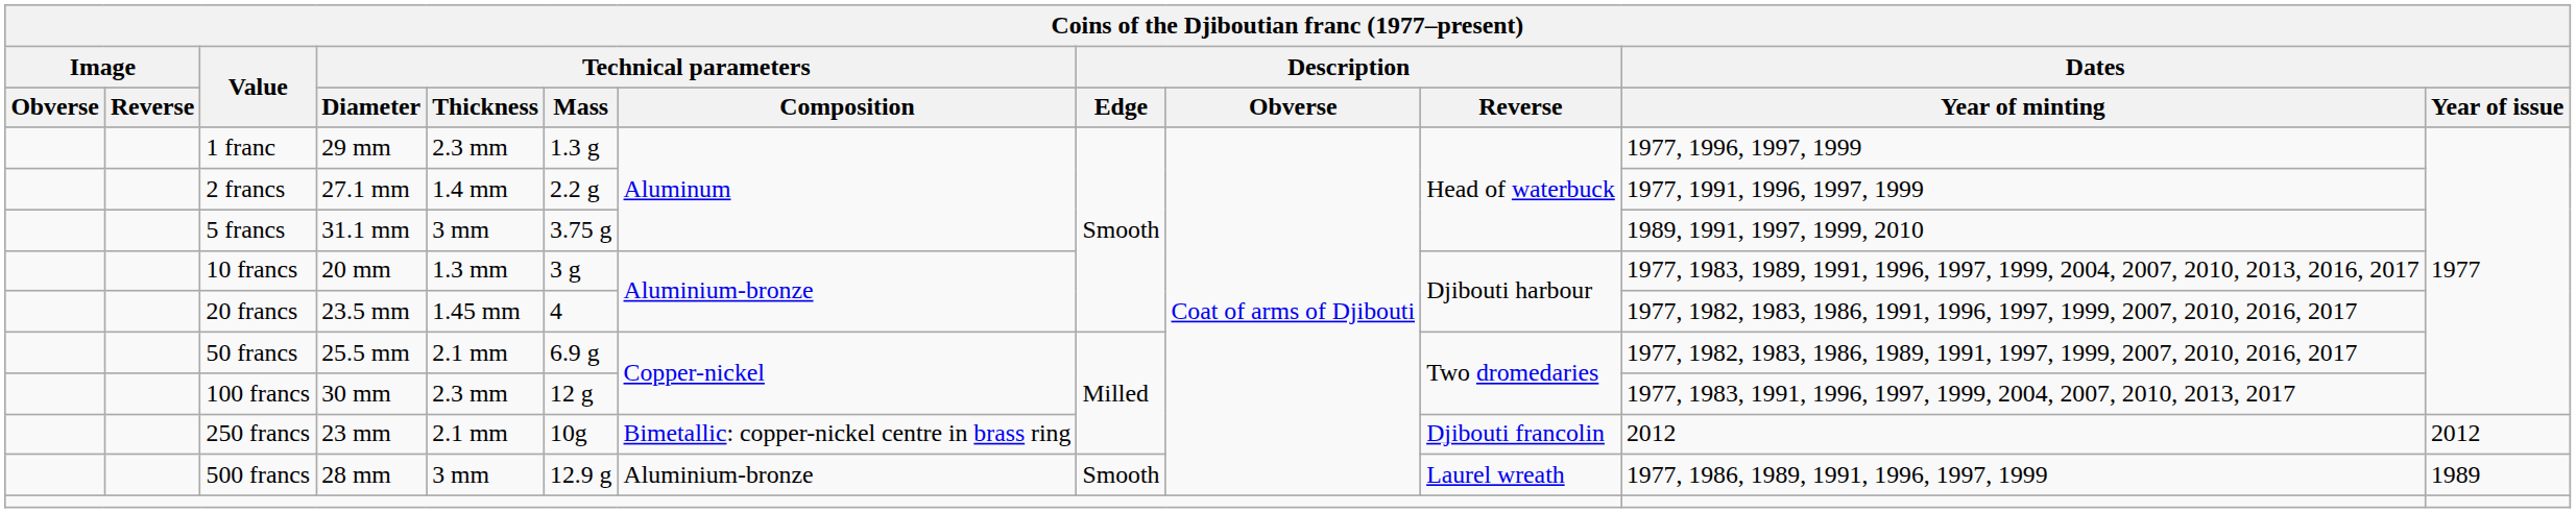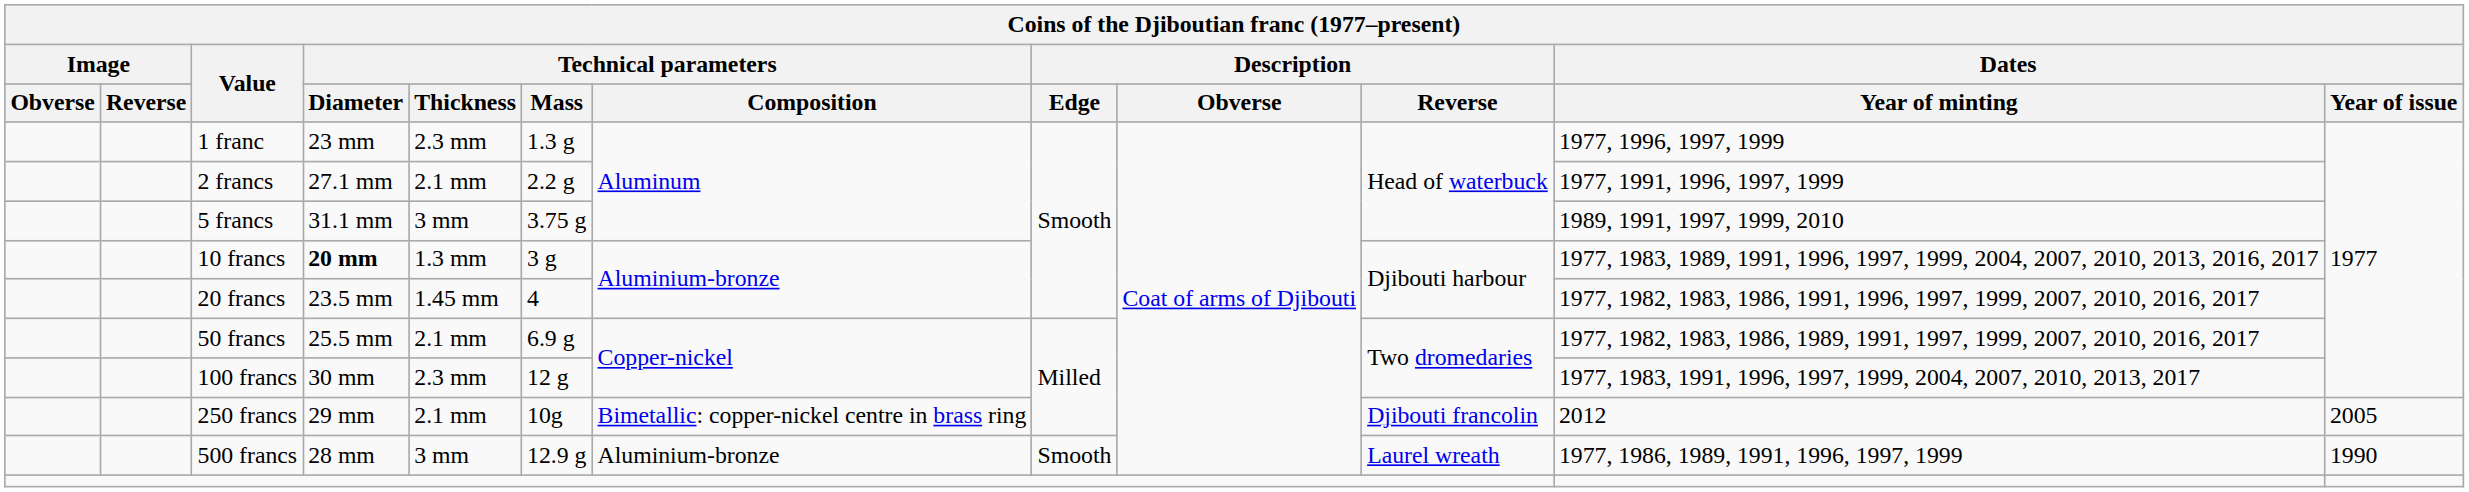1 franc | Technical parameters / Diameter: 29 mm -> 23 mm
2 francs | Technical parameters / Thickness: 1.4 mm -> 2.1 mm
10 francs | Technical parameters / Diameter: normal -> bold
250 francs | Technical parameters / Diameter: 23 mm -> 29 mm
250 francs | Dates / Year of issue: 2012 -> 2005
500 francs | Dates / Year of issue: 1989 -> 1990
